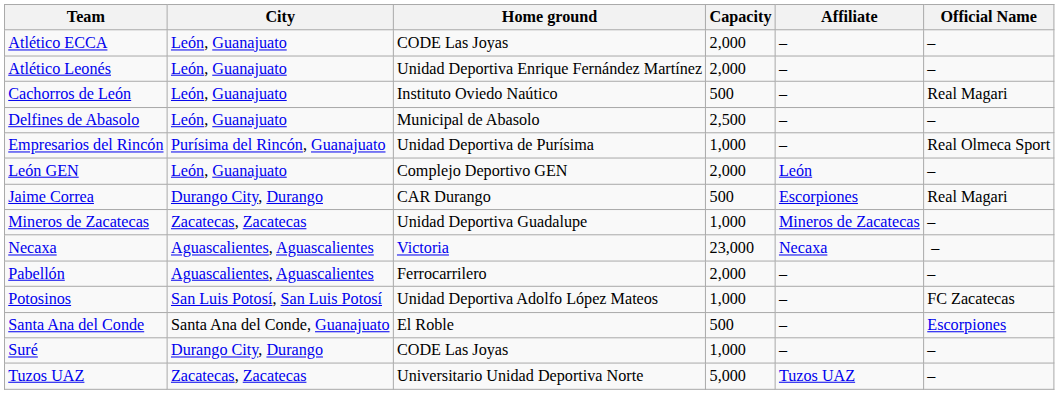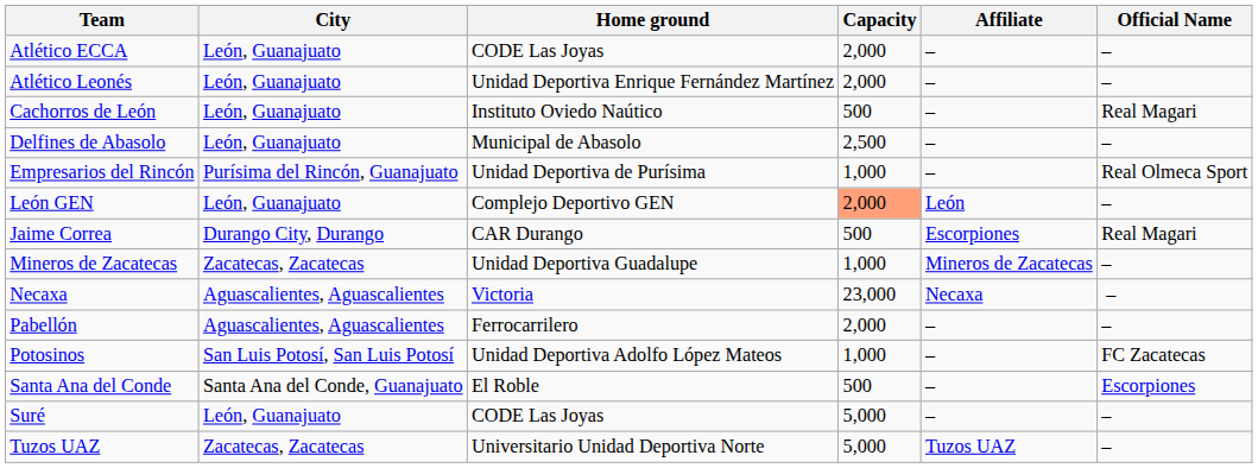León GEN | Capacity: no background -> lightsalmon background
Suré | City: Durango City, Durango -> León, Guanajuato
Suré | Capacity: 1,000 -> 5,000
